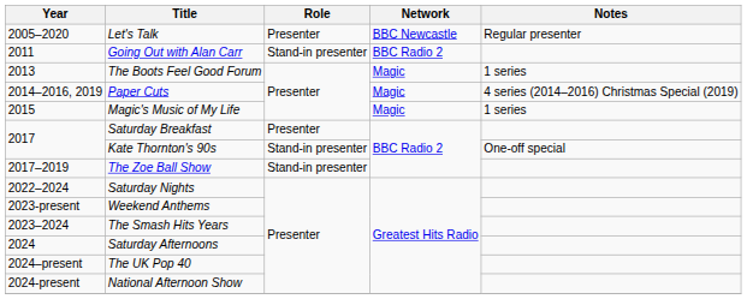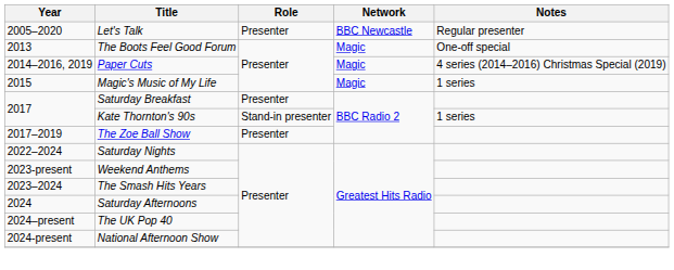- row: 2011 | Going Out with Alan Carr | Stand-in presenter | BBC Radio 2
The Boots Feel Good Forum | Notes: 1 series -> One-off special
Kate Thornton's 90s | Notes: One-off special -> 1 series
The Zoe Ball Show | Role: Stand-in presenter -> Presenter
